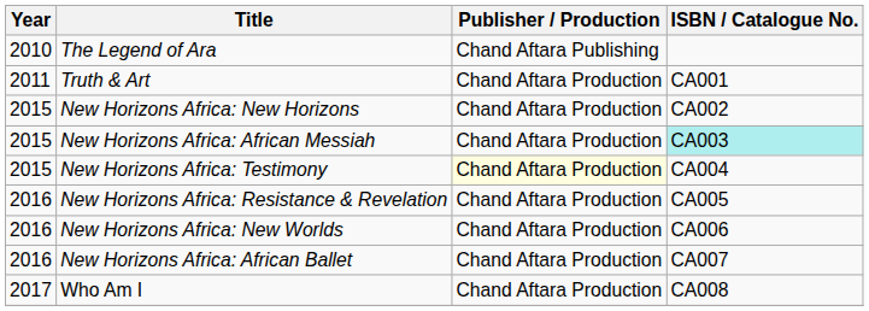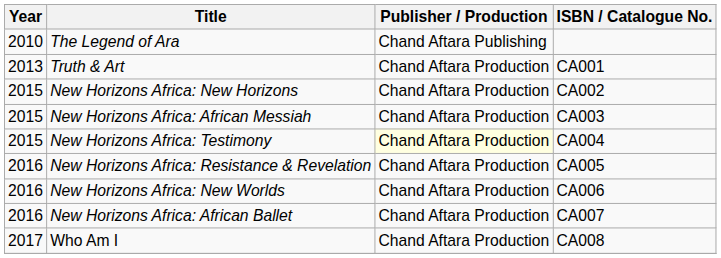Truth & Art | Year: 2011 -> 2013
New Horizons Africa: African Messiah | ISBN / Catalogue No.: paleturquoise background -> no background
